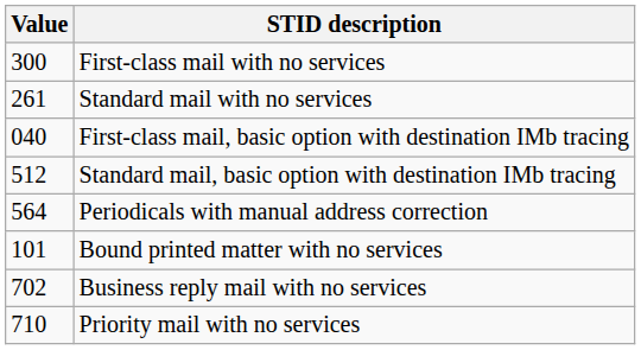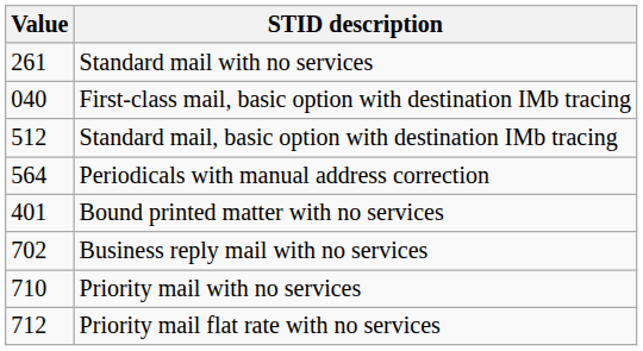- row: 300 | First-class mail with no services
Bound printed matter with no services | Value: 101 -> 401
+ row: 712 | Priority mail flat rate with no services
